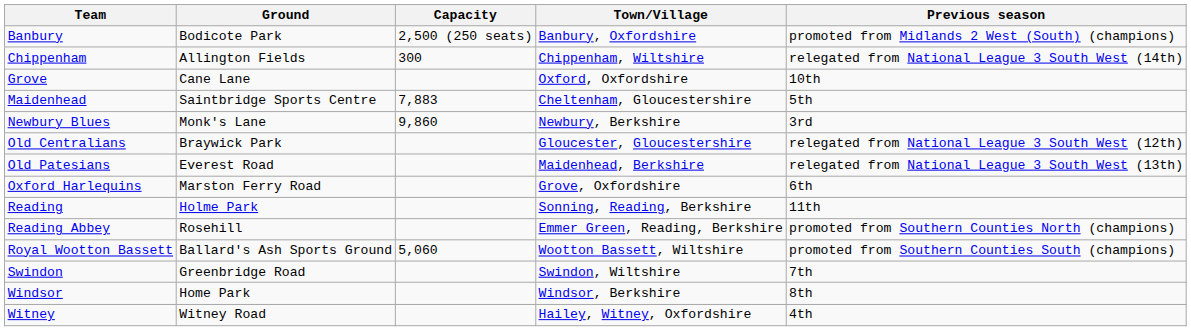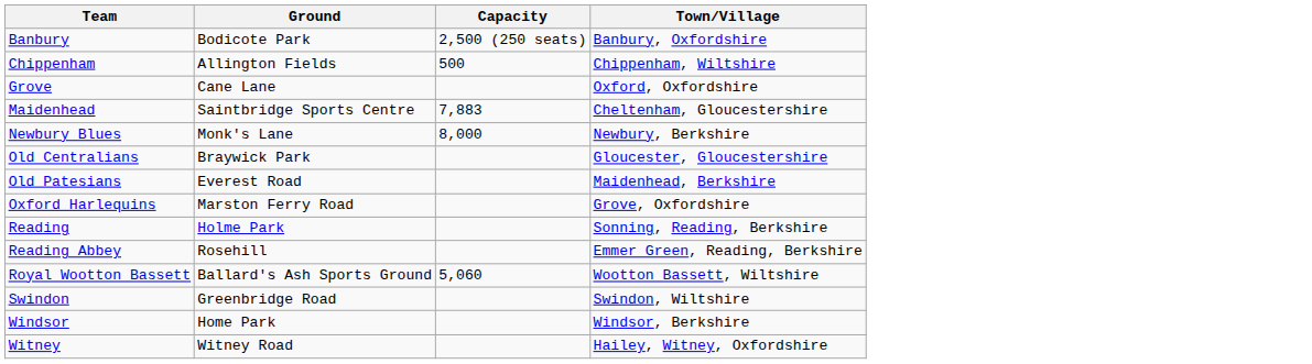- column: Previous season | promoted from Midlands 2 West (South) (champions) | relegated from National League 3 South West (14th) | 10th | 5th | 3rd | relegated from National League 3 South West (12th) | relegated from National League 3 South West (13th) | 6th | 11th | promoted from Southern Counties North (champions) | promoted from Southern Counties South (champions) | 7th | 8th | 4th
Chippenham | Capacity: 300 -> 500
Newbury Blues | Capacity: 9,860 -> 8,000
